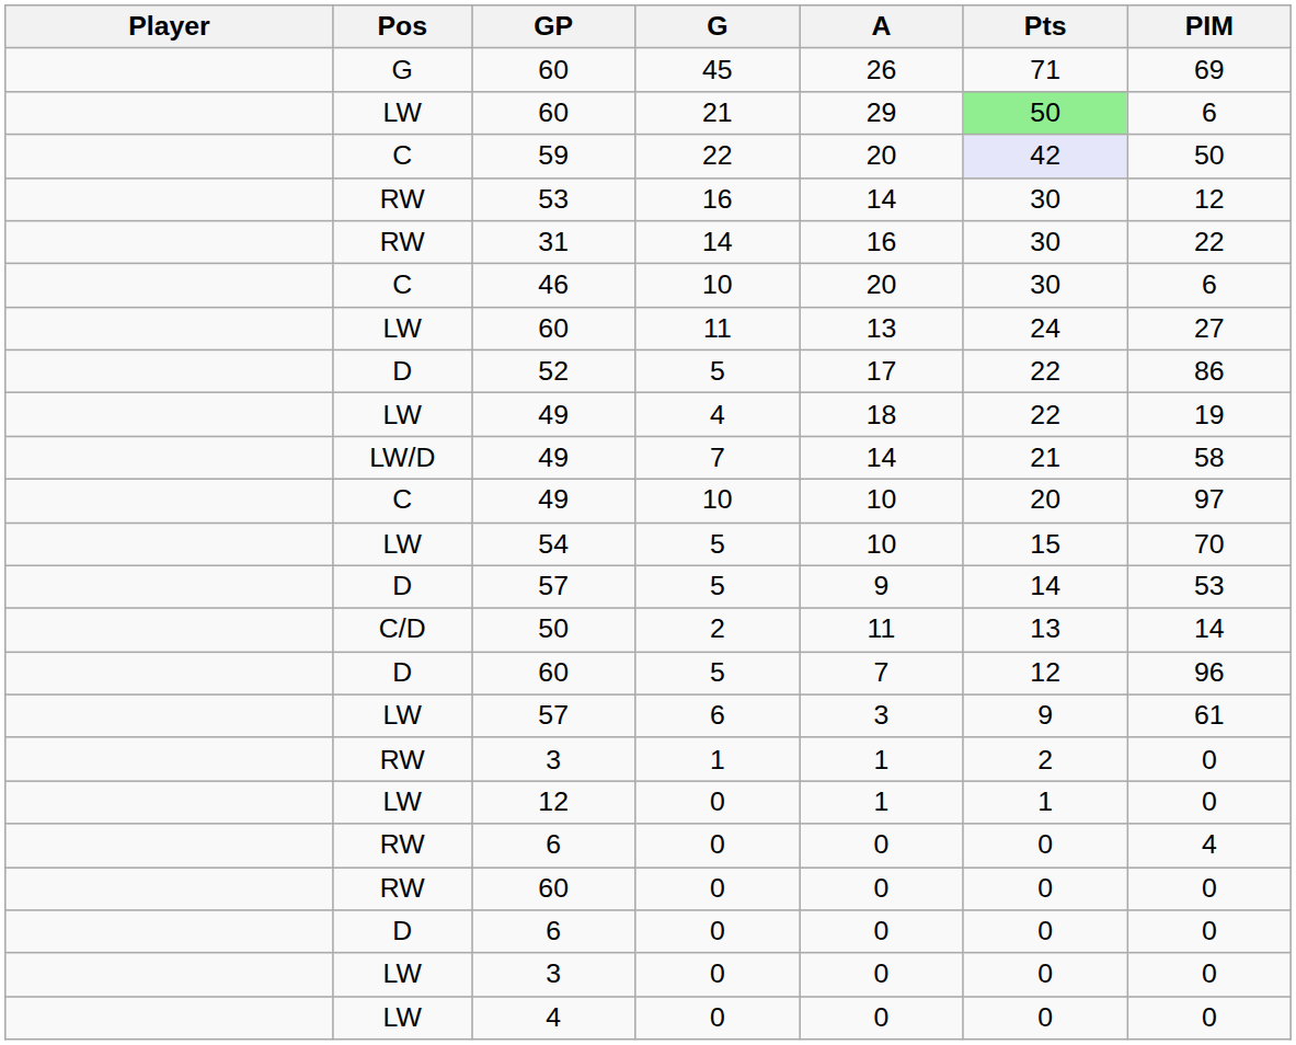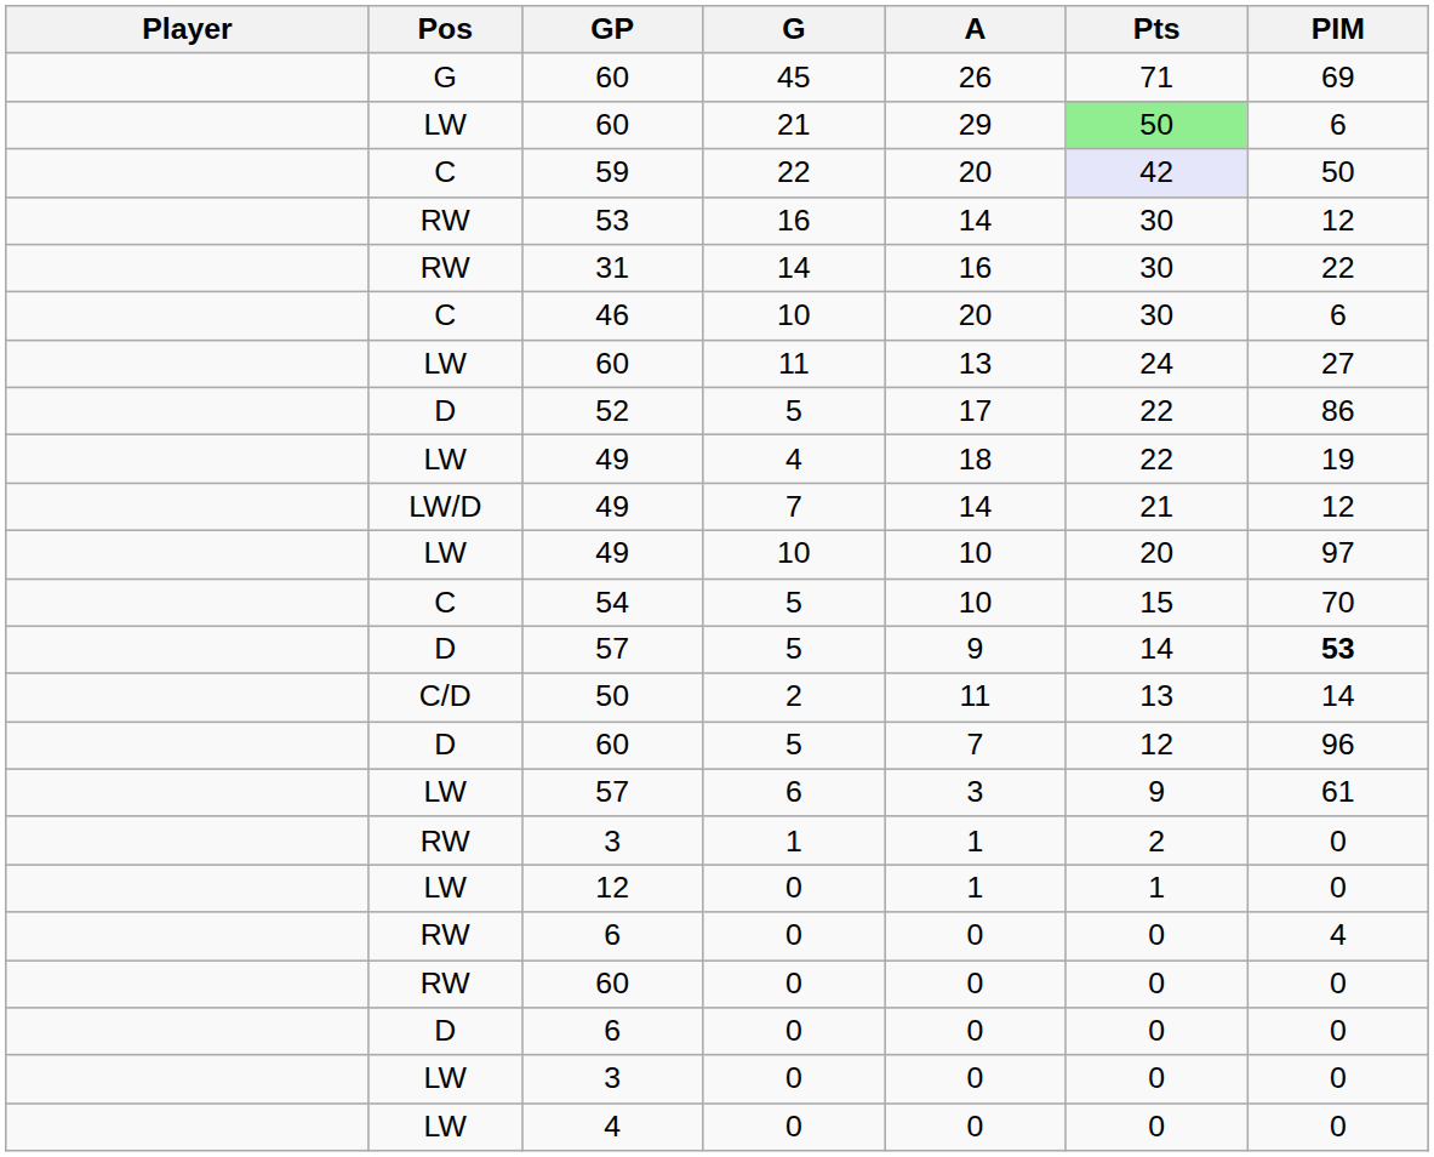49 / 7 | PIM: 58 -> 12
49 / 10 | Pos: C -> LW
54 | Pos: LW -> C
57 / 5 | PIM: normal -> bold
